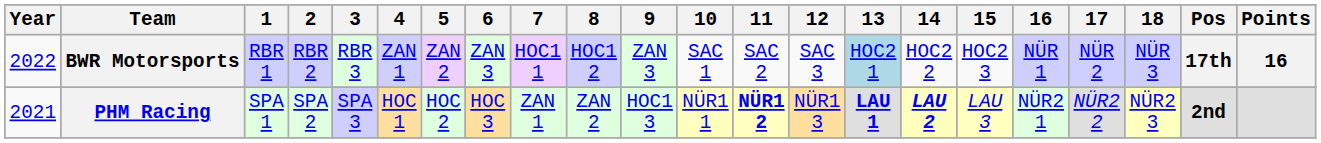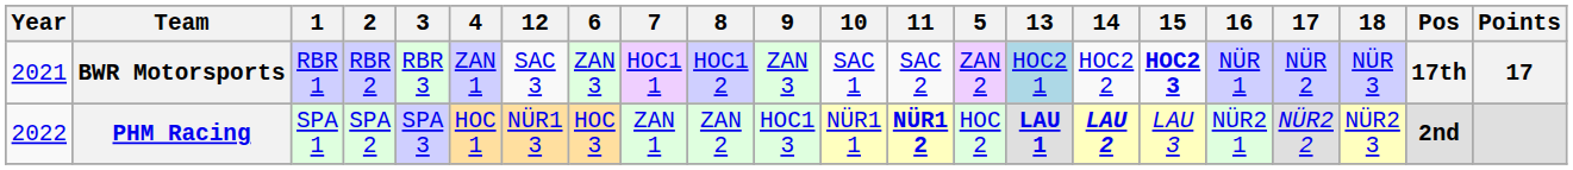columns swapped: 5 <-> 12
BWR Motorsports | Year: 2022 -> 2021
BWR Motorsports | 15: normal -> bold
BWR Motorsports | Points: 16 -> 17
PHM Racing | Year: 2021 -> 2022
